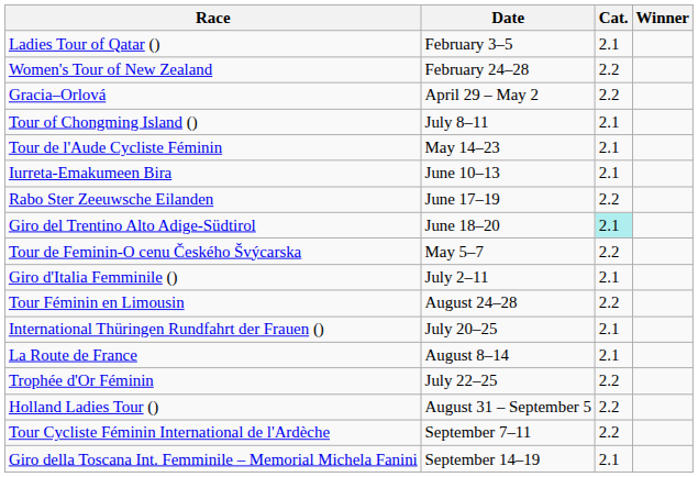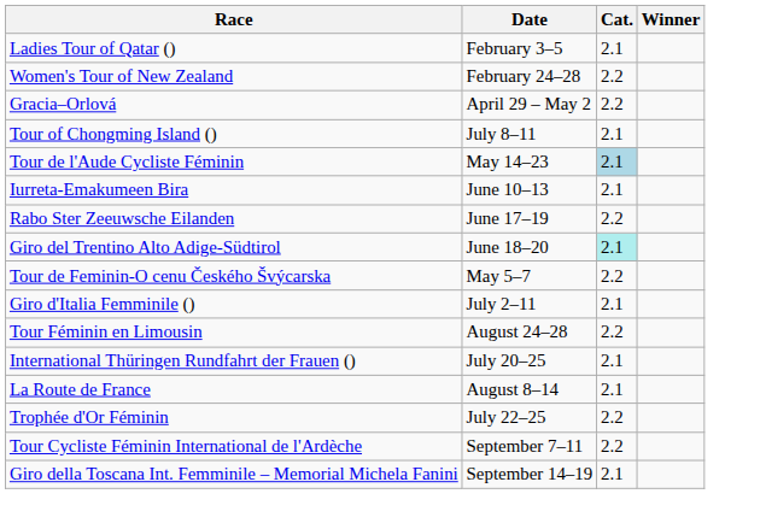Tour de l'Aude Cycliste Féminin | Cat.: no background -> lightblue background
- row: Holland Ladies Tour () | August 31 – September 5 | 2.2
